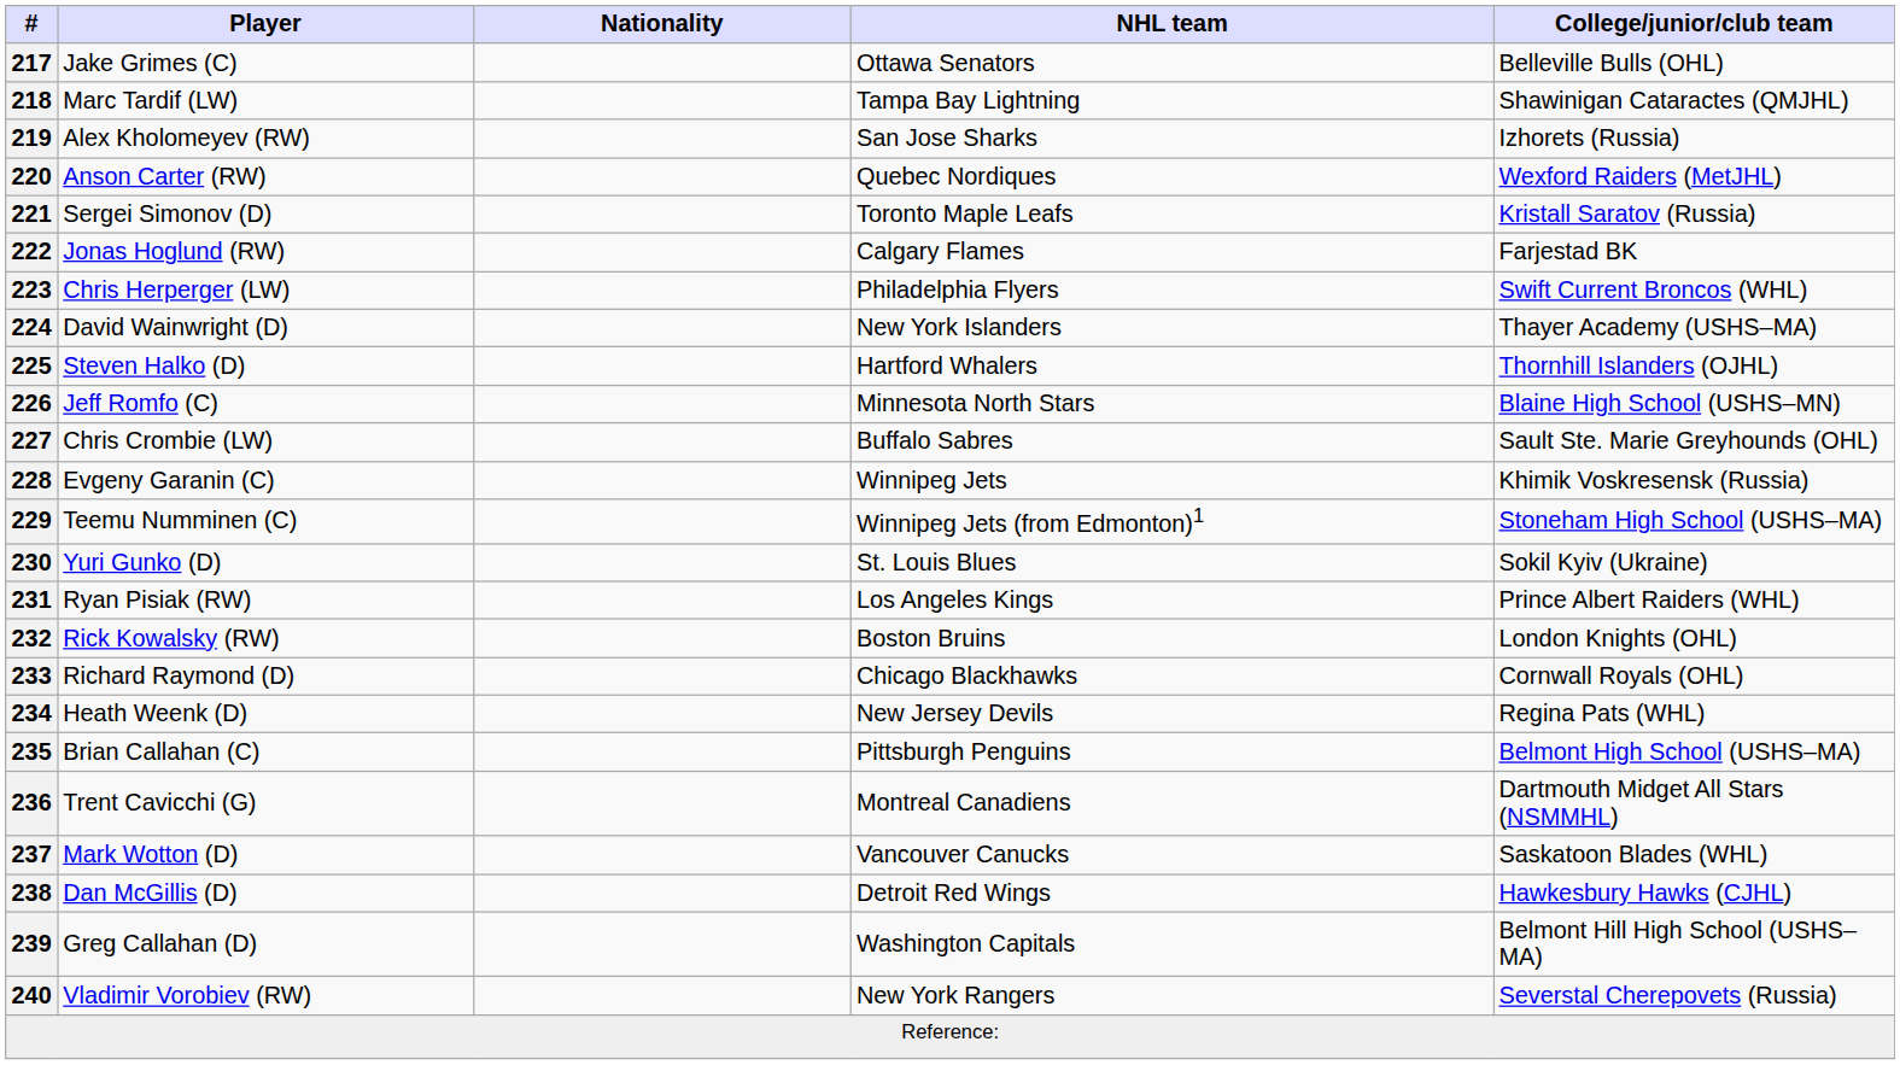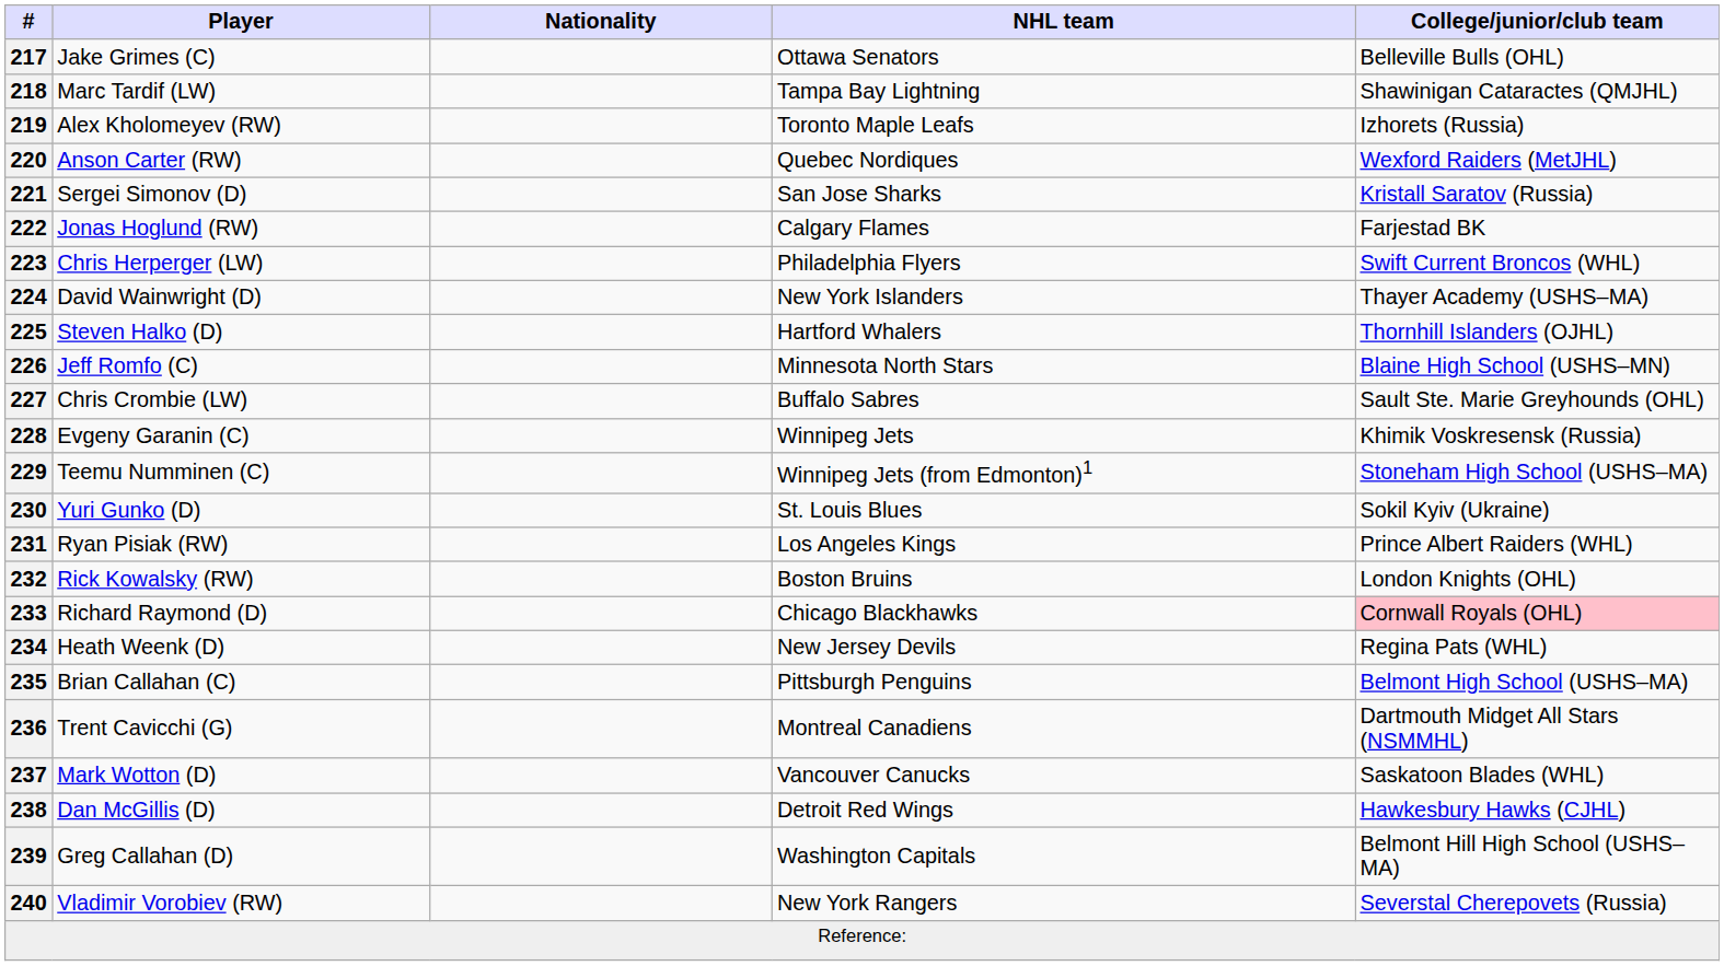219 | NHL team: San Jose Sharks -> Toronto Maple Leafs
221 | NHL team: Toronto Maple Leafs -> San Jose Sharks
233 | College/junior/club team: no background -> pink background
